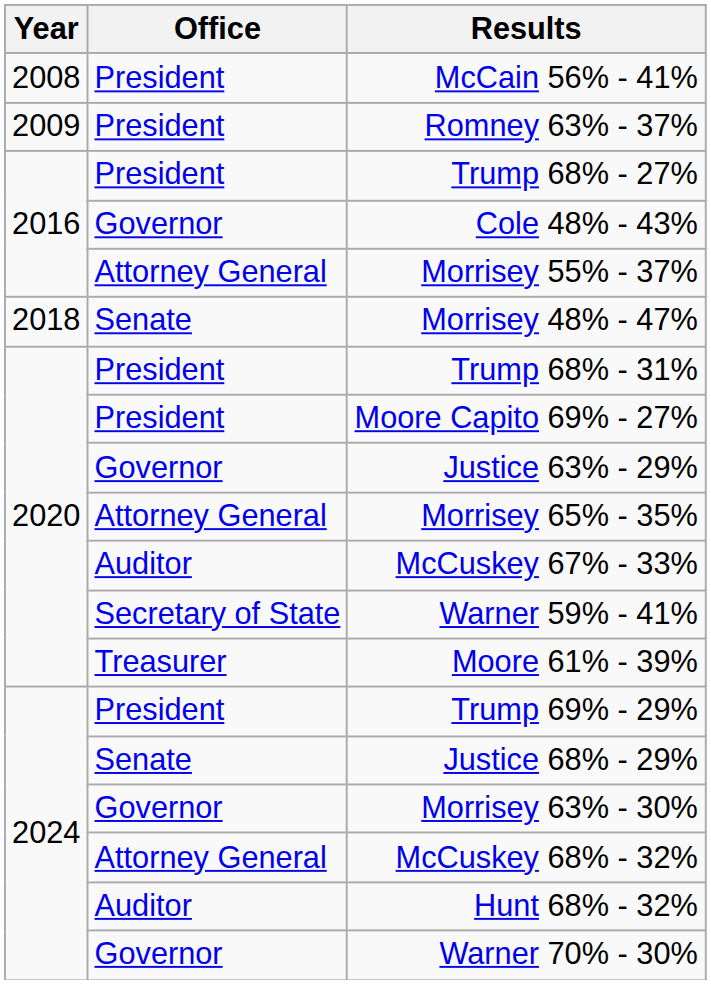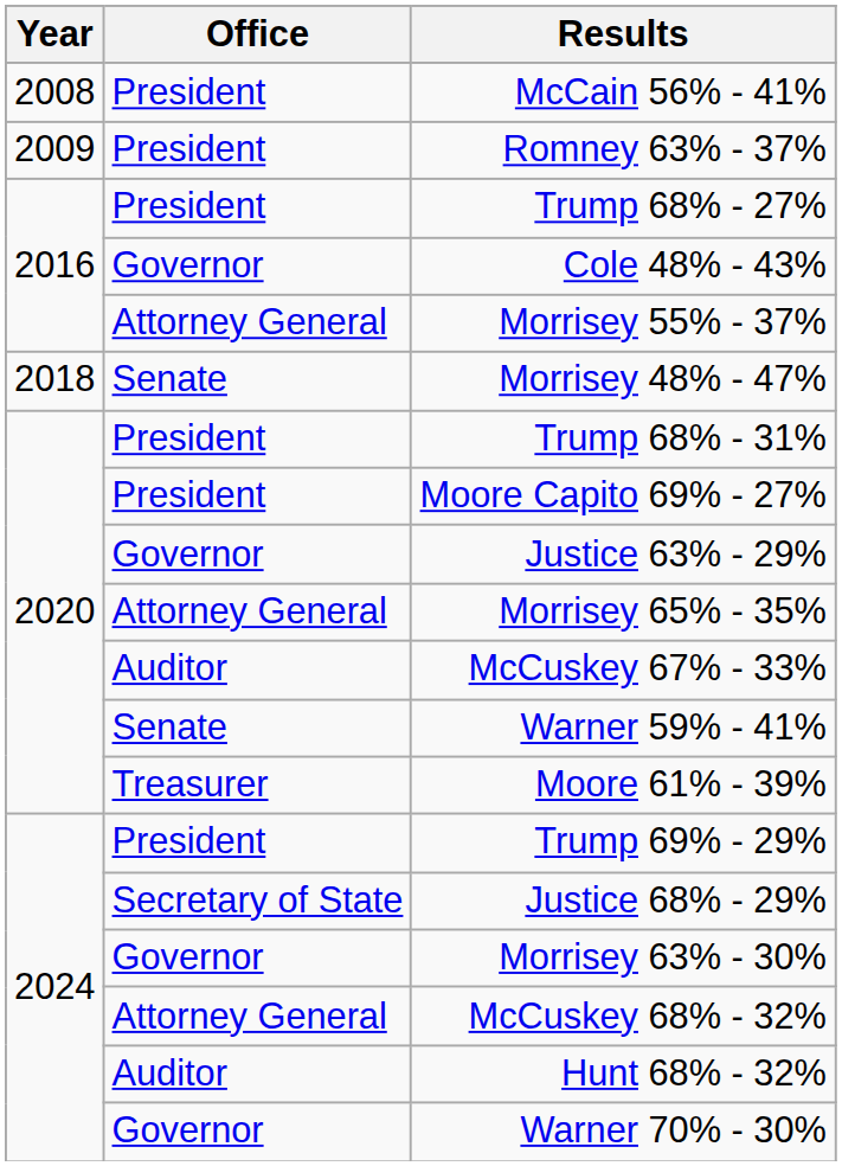Warner 59% - 41% | Office: Secretary of State -> Senate
Justice 68% - 29% | Office: Senate -> Secretary of State
